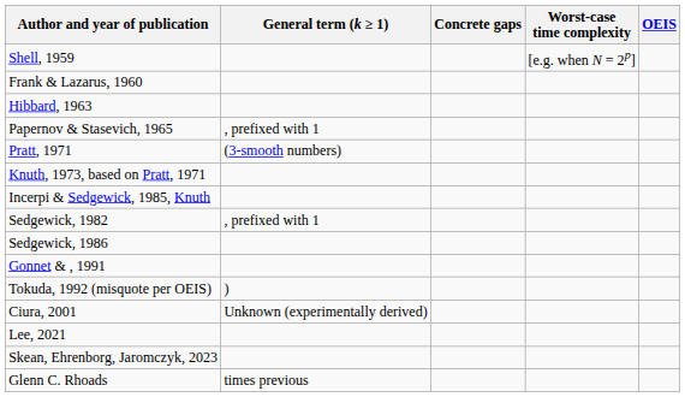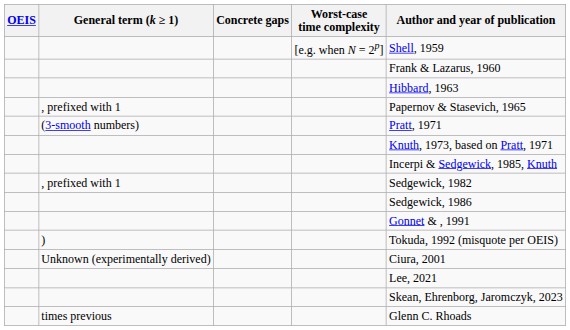columns swapped: OEIS <-> Author and year of publication
